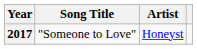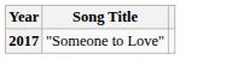- column: Artist | Honeyst
